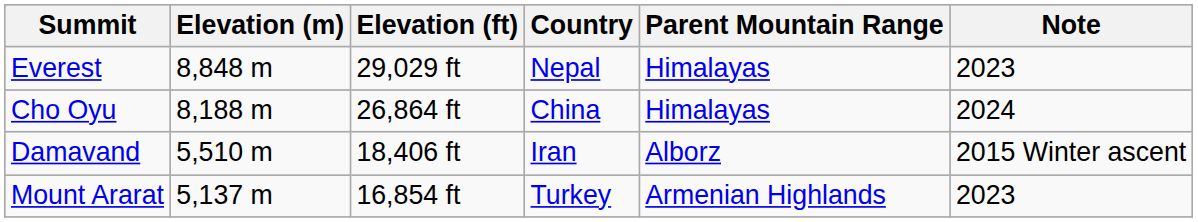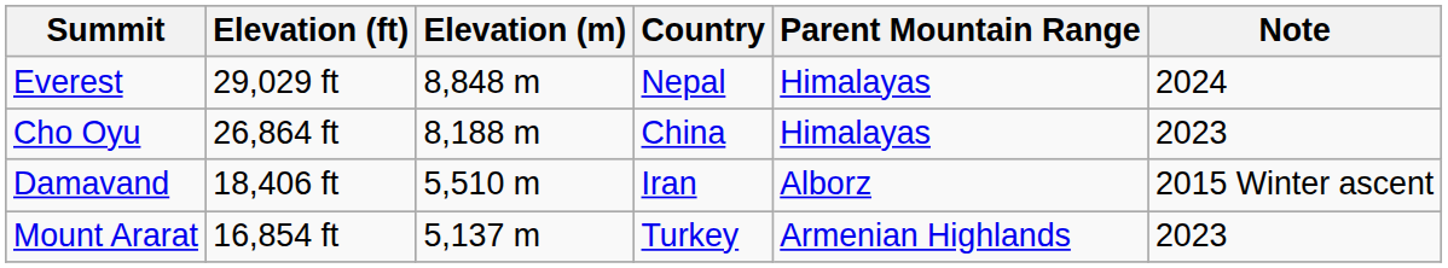columns swapped: Elevation (ft) <-> Elevation (m)
Everest | Note: 2023 -> 2024
Cho Oyu | Note: 2024 -> 2023
